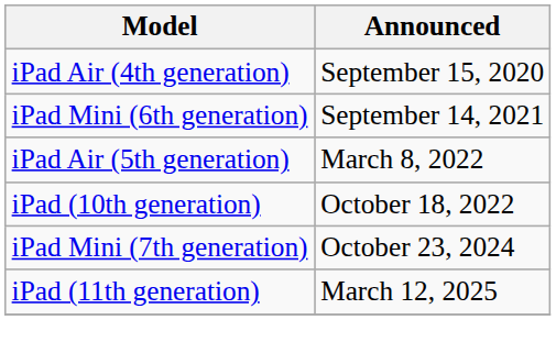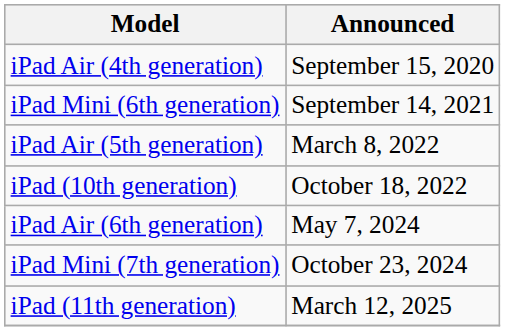+ row: iPad Air (6th generation) | May 7, 2024
